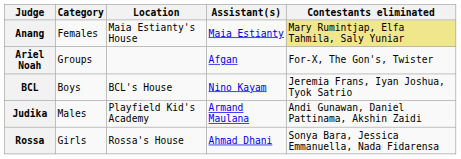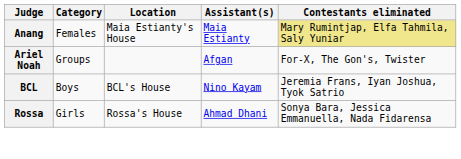- row: Judika | Males | Playfield Kid's Academy | Armand Maulana | Andi Gunawan, Daniel Pattinama, Akshin Zaidi
